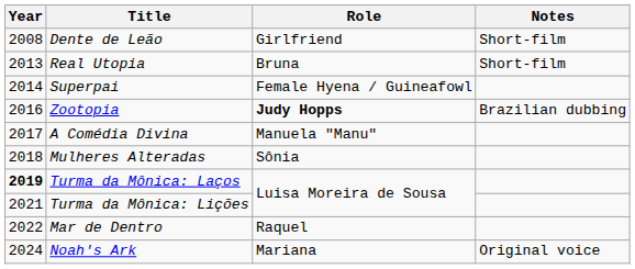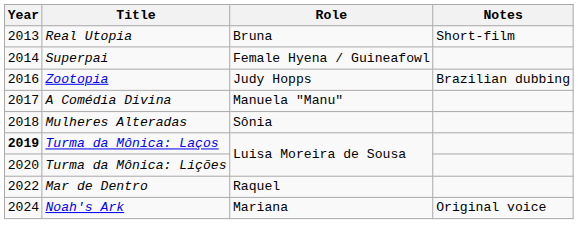- row: 2008 | Dente de Leão | Girlfriend | Short-film
Zootopia | Role: bold -> normal
Turma da Mônica: Lições | Year: 2021 -> 2020
